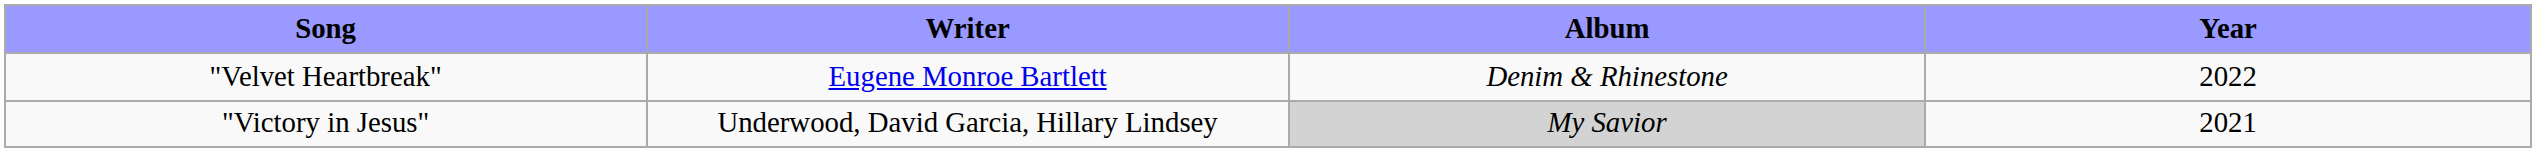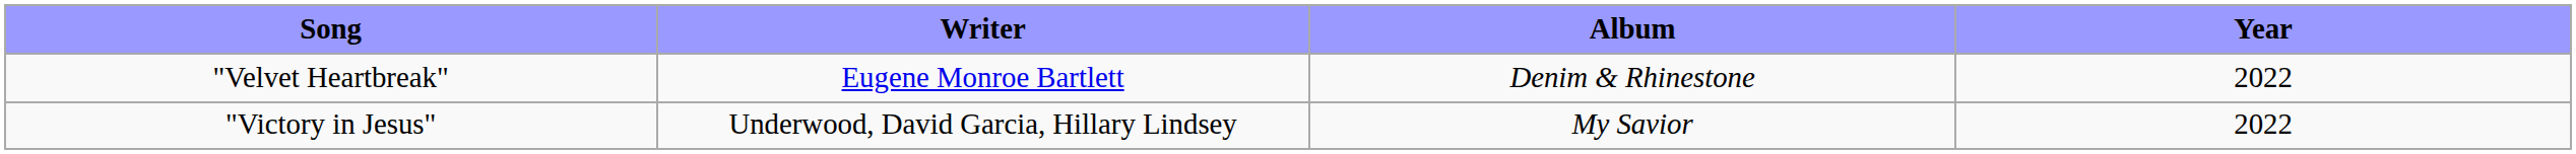"Victory in Jesus" | Album: lightgrey background -> no background
"Victory in Jesus" | Year: 2021 -> 2022
